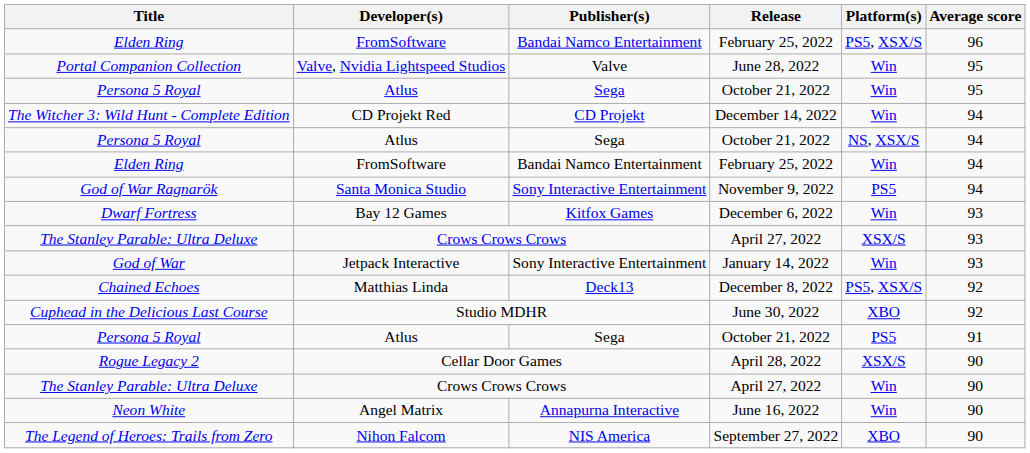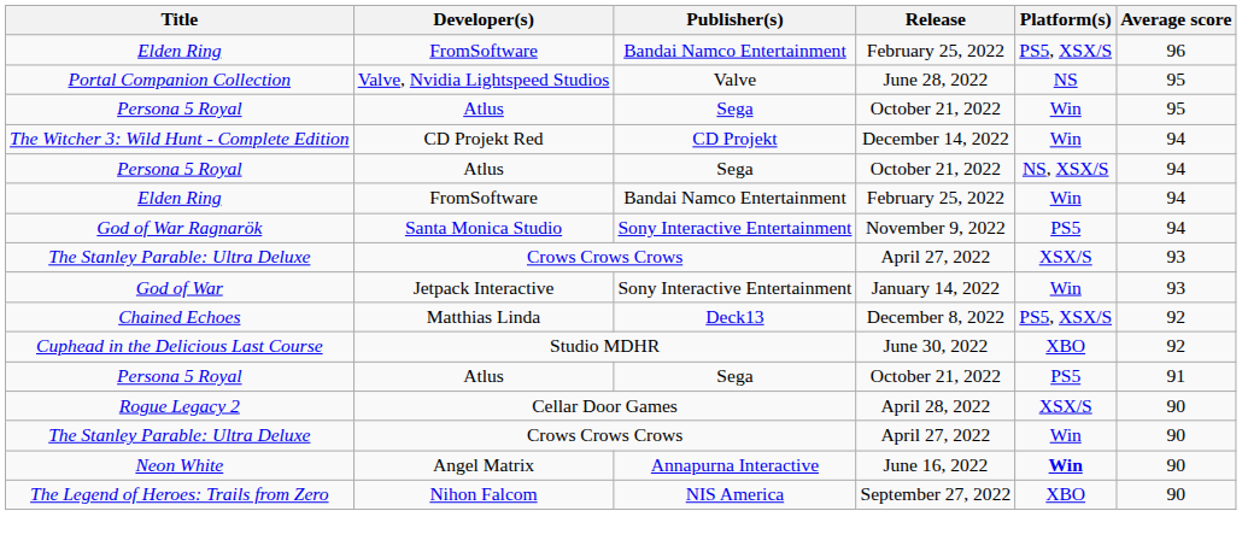Portal Companion Collection | Platform(s): Win -> NS
- row: Dwarf Fortress | Bay 12 Games | Kitfox Games | December 6, 2022 | Win | 93
Neon White | Platform(s): normal -> bold
